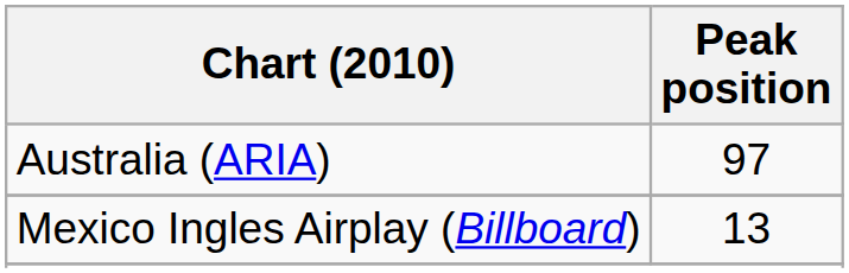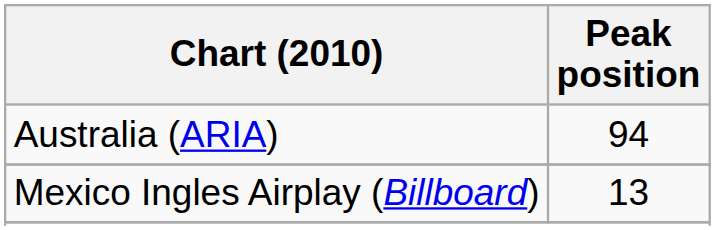Australia (ARIA) | Peak position: 97 -> 94
